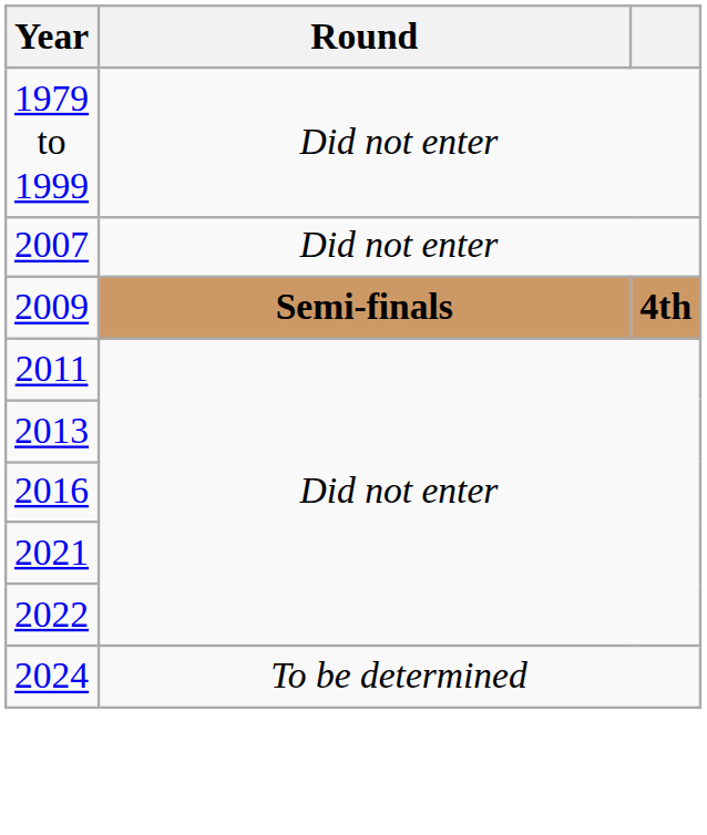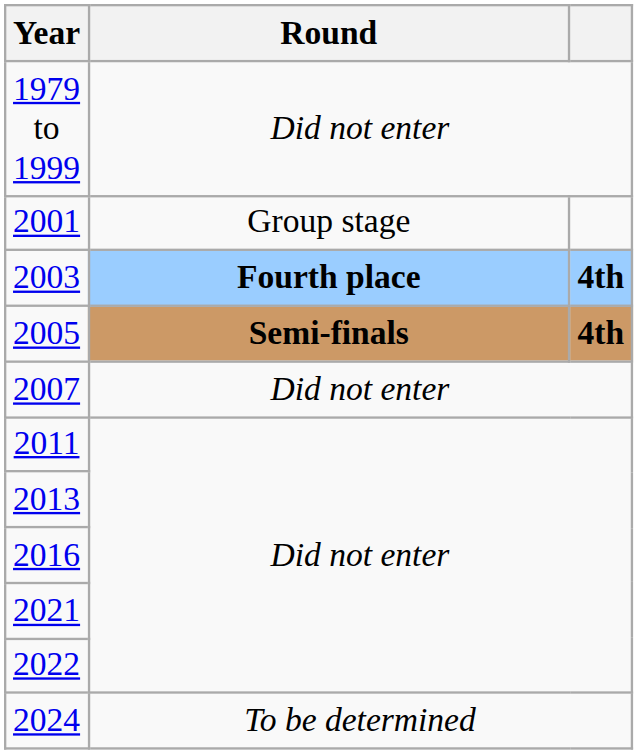+ row: 2001 | Group stage
+ row: 2003 | Fourth place | 4th
+ row: 2005 | Semi-finals | 4th
- row: 2009 | Semi-finals | 4th
